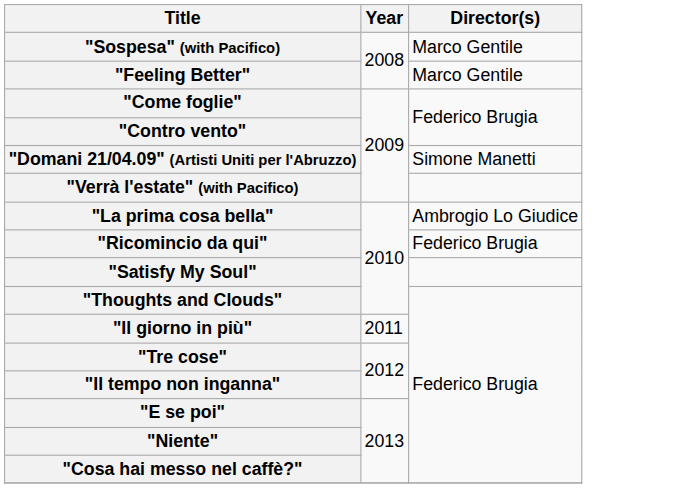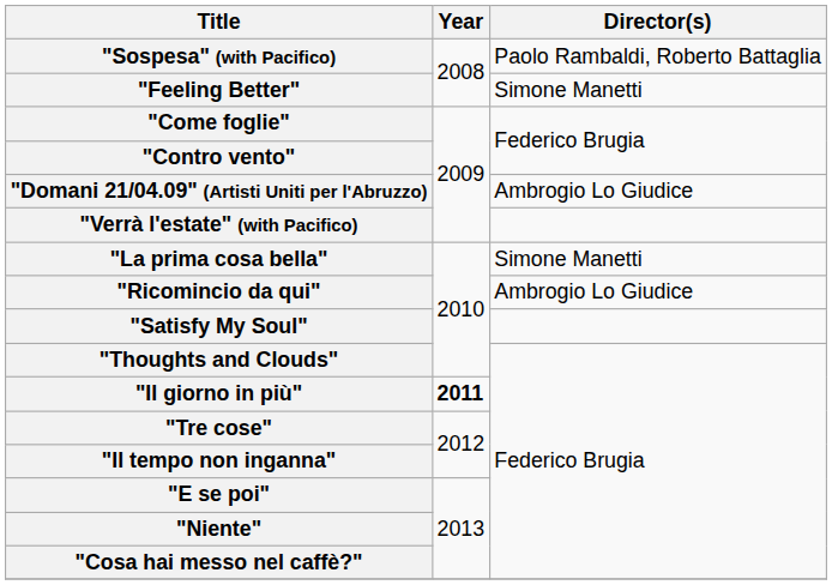"Sospesa" (with Pacifico) | Director(s): Marco Gentile -> Paolo Rambaldi, Roberto Battaglia
"Feeling Better" | Director(s): Marco Gentile -> Simone Manetti
"Domani 21/04.09" (Artisti Uniti per l'Abruzzo) | Director(s): Simone Manetti -> Ambrogio Lo Giudice
"La prima cosa bella" | Director(s): Ambrogio Lo Giudice -> Simone Manetti
"Ricomincio da qui" | Director(s): Federico Brugia -> Ambrogio Lo Giudice
"Il giorno in più" | Year: normal -> bold
